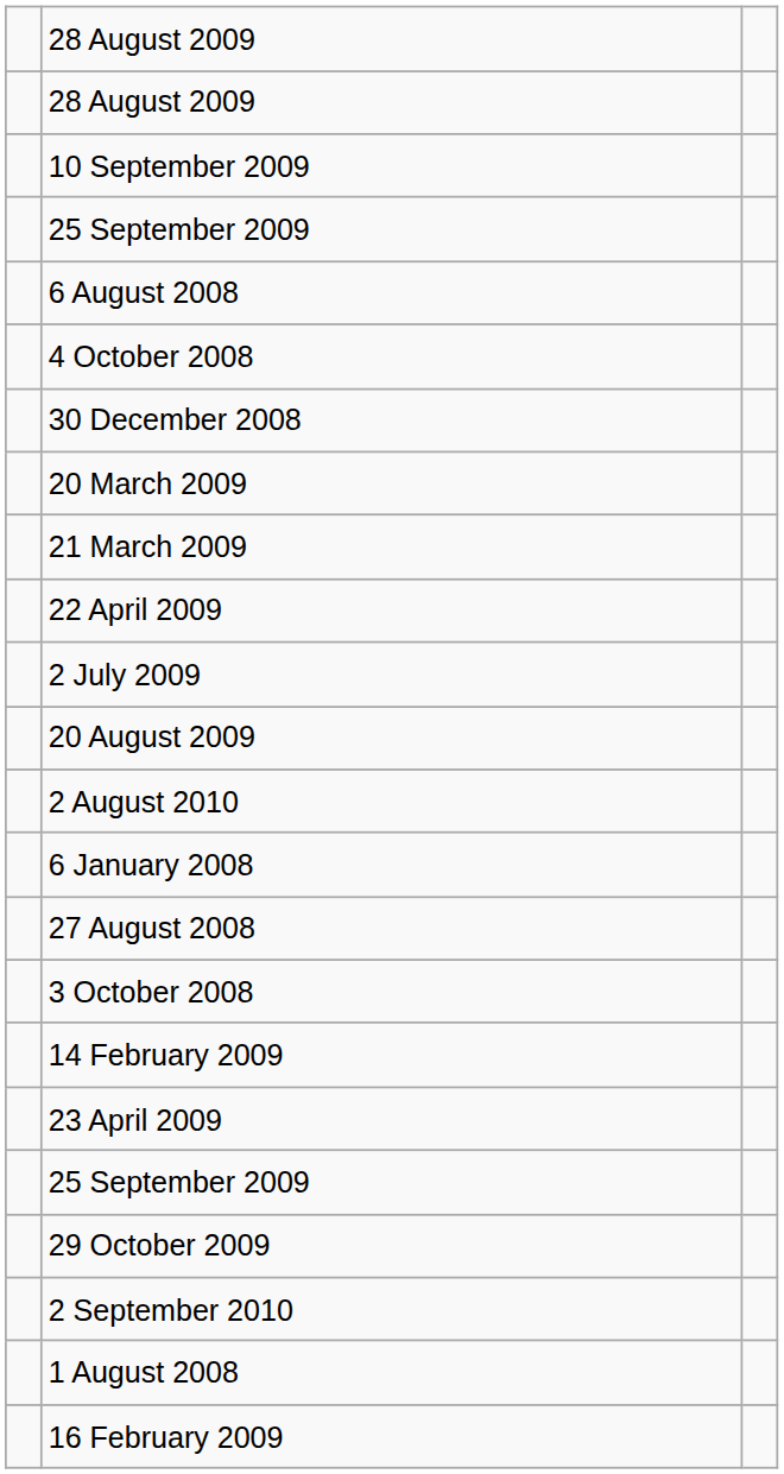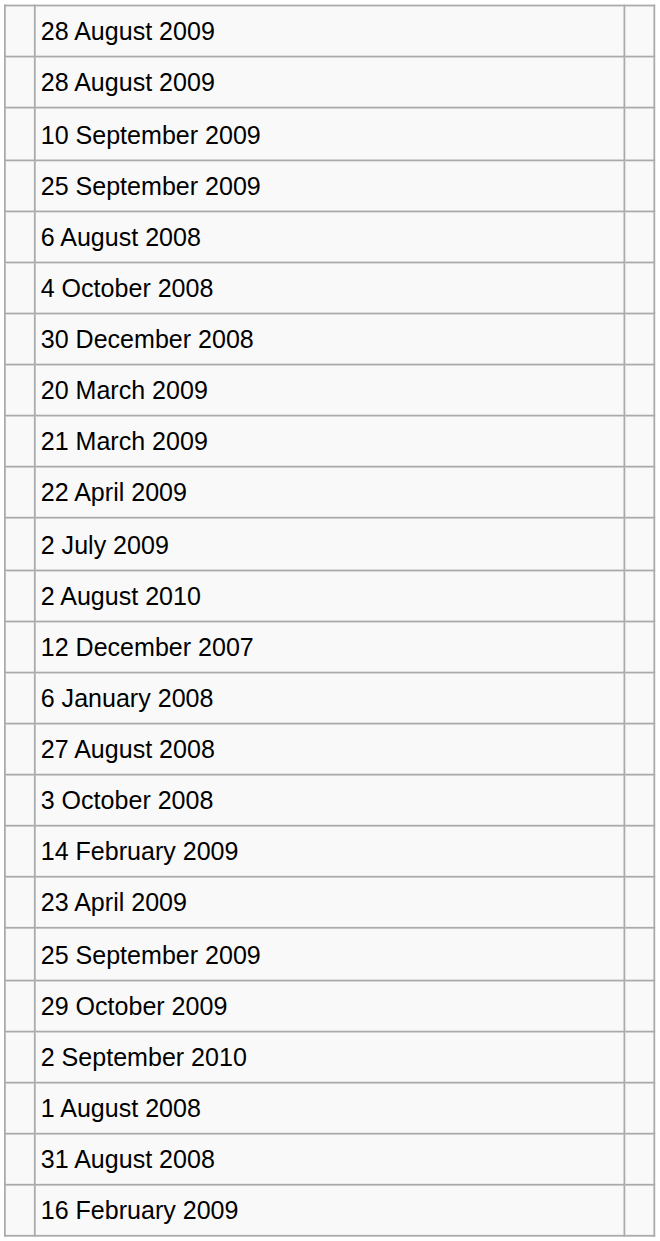- row: 20 August 2009
+ row: 12 December 2007
+ row: 31 August 2008
